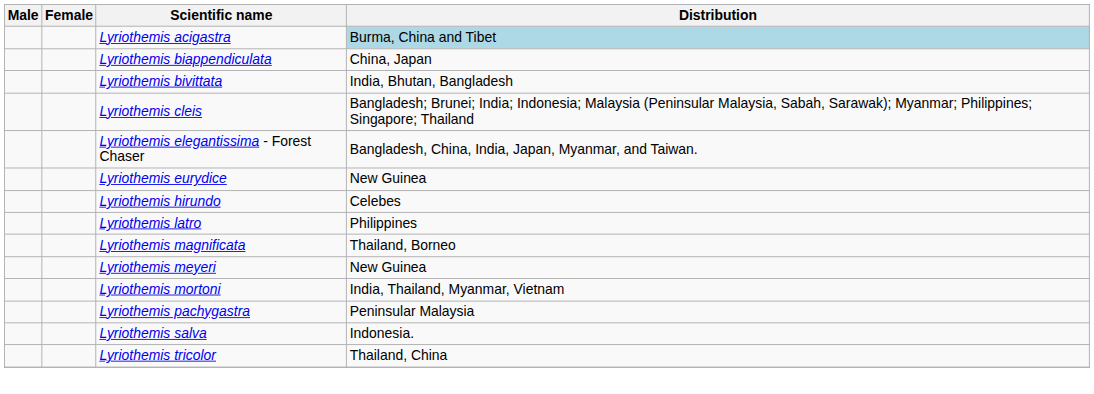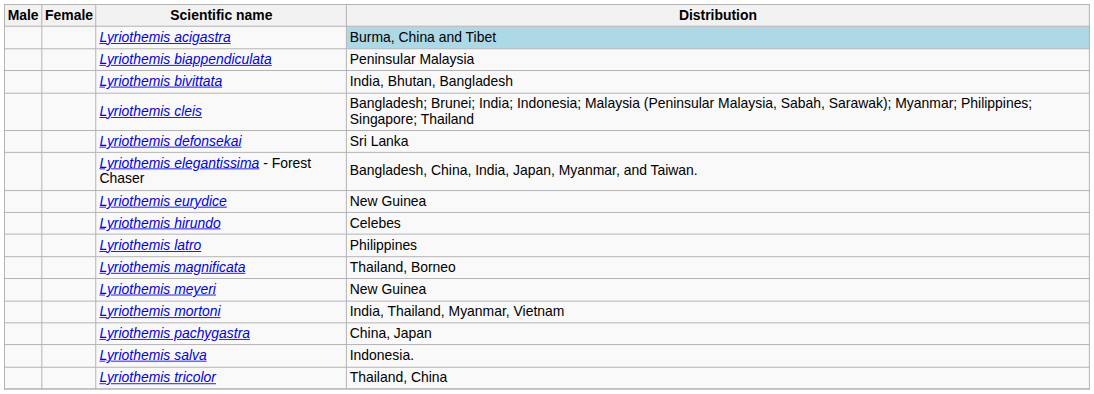Lyriothemis biappendiculata | Distribution: China, Japan -> Peninsular Malaysia
+ row: Lyriothemis defonsekai | Sri Lanka
Lyriothemis pachygastra | Distribution: Peninsular Malaysia -> China, Japan
